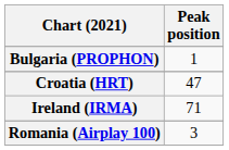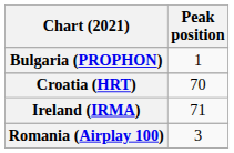Croatia (HRT) | Peak position: 47 -> 70
